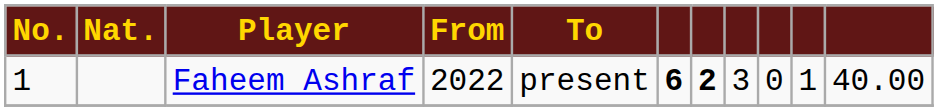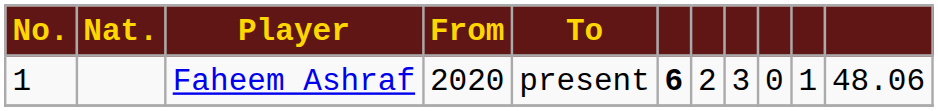Faheem Ashraf | From: 2022 -> 2020
Faheem Ashraf | column 7: bold -> normal
Faheem Ashraf | column 11: 40.00 -> 48.06
